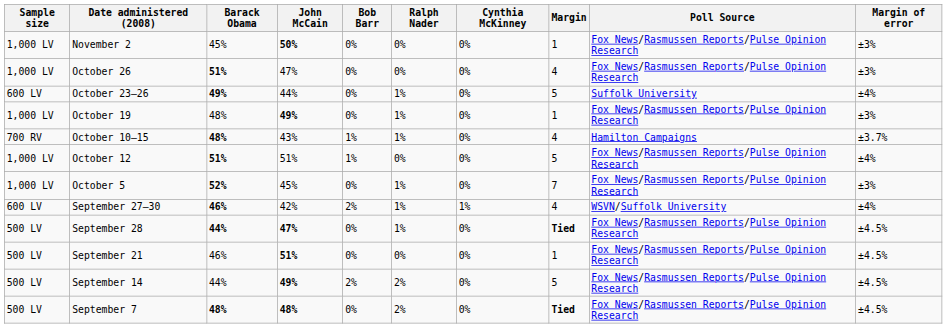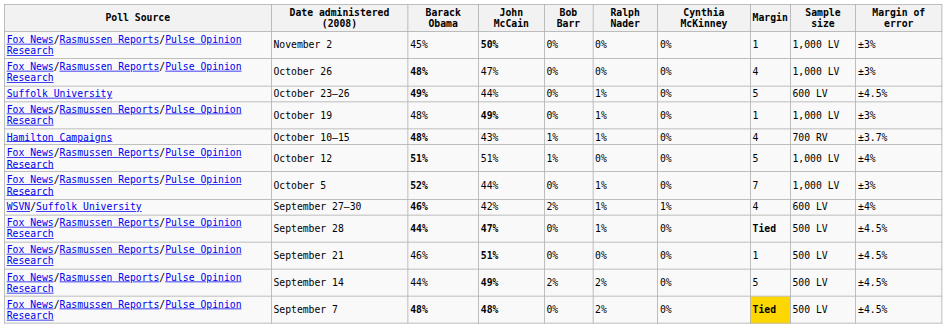columns swapped: Poll Source <-> Sample size
October 26 | Barack Obama: 51% -> 48%
October 23–26 | Margin of error: ±4% -> ±4.5%
October 5 | John McCain: 45% -> 44%
September 7 | Margin: no background -> gold background
